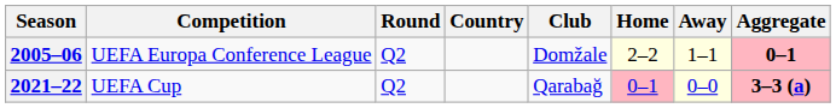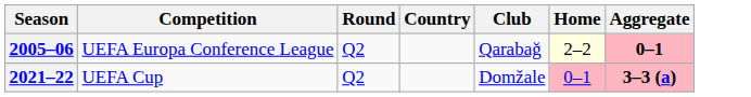- column: Away | 1–1 | 0–0
2005–06 | Club: Domžale -> Qarabağ
2021–22 | Club: Qarabağ -> Domžale
